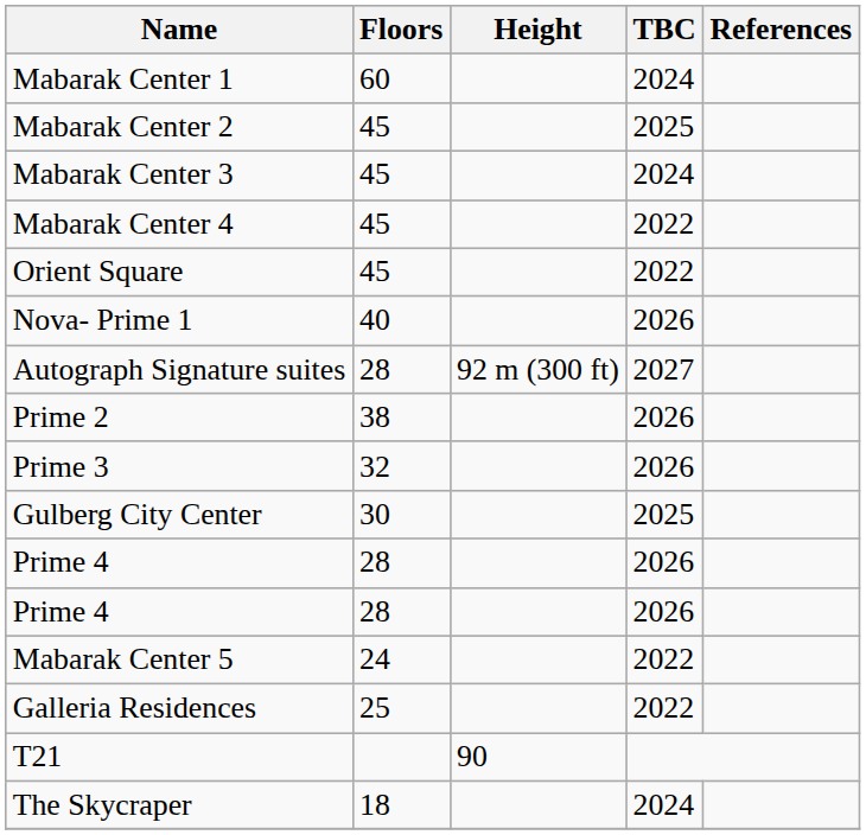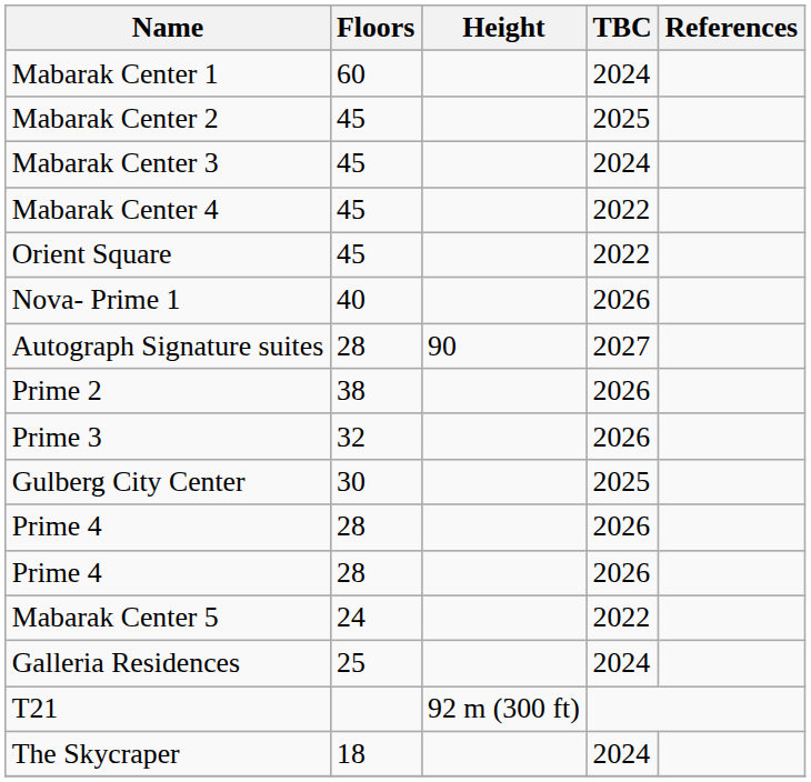Autograph Signature suites | Height: 92 m (300 ft) -> 90
Galleria Residences | TBC: 2022 -> 2024
T21 | Height: 90 -> 92 m (300 ft)
